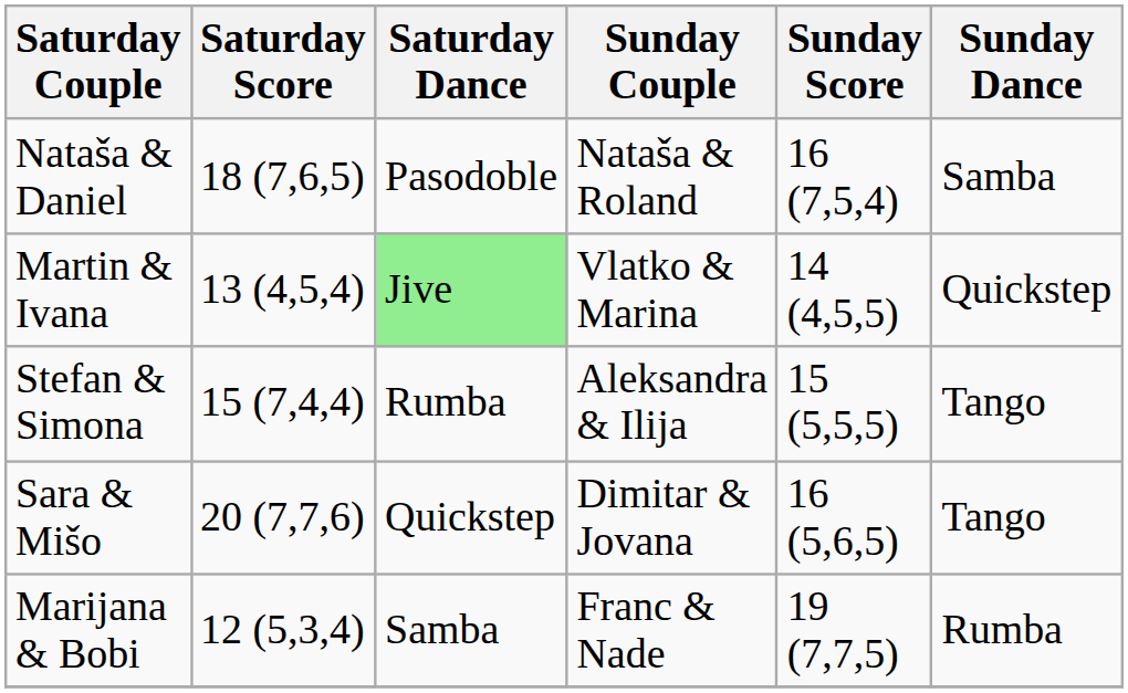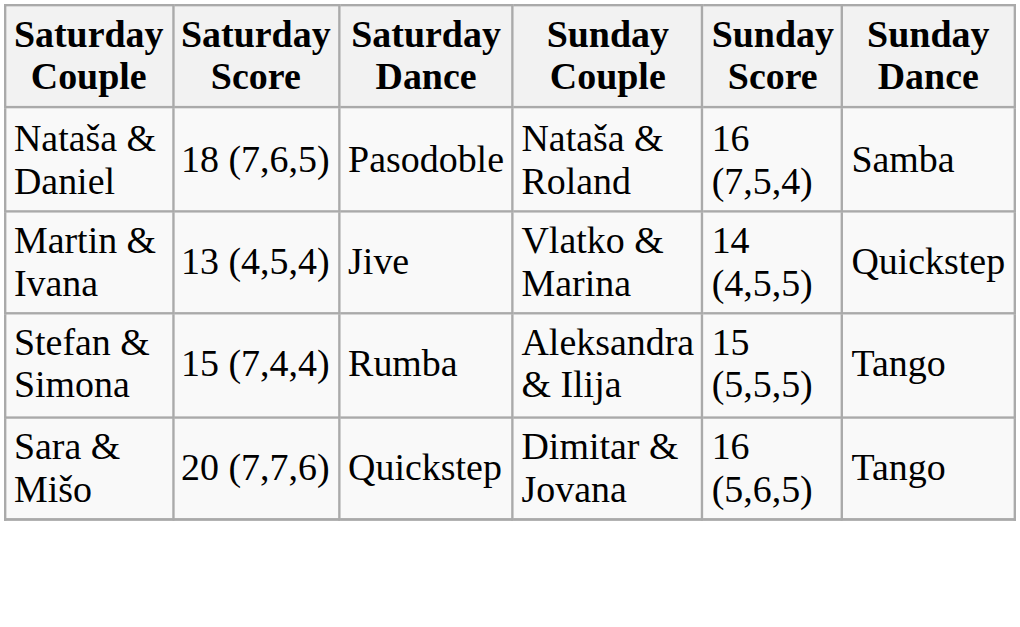Martin & Ivana | Saturday Dance: lightgreen background -> no background
- row: Marijana & Bobi | 12 (5,3,4) | Samba | Franc & Nade | 19 (7,7,5) | Rumba
